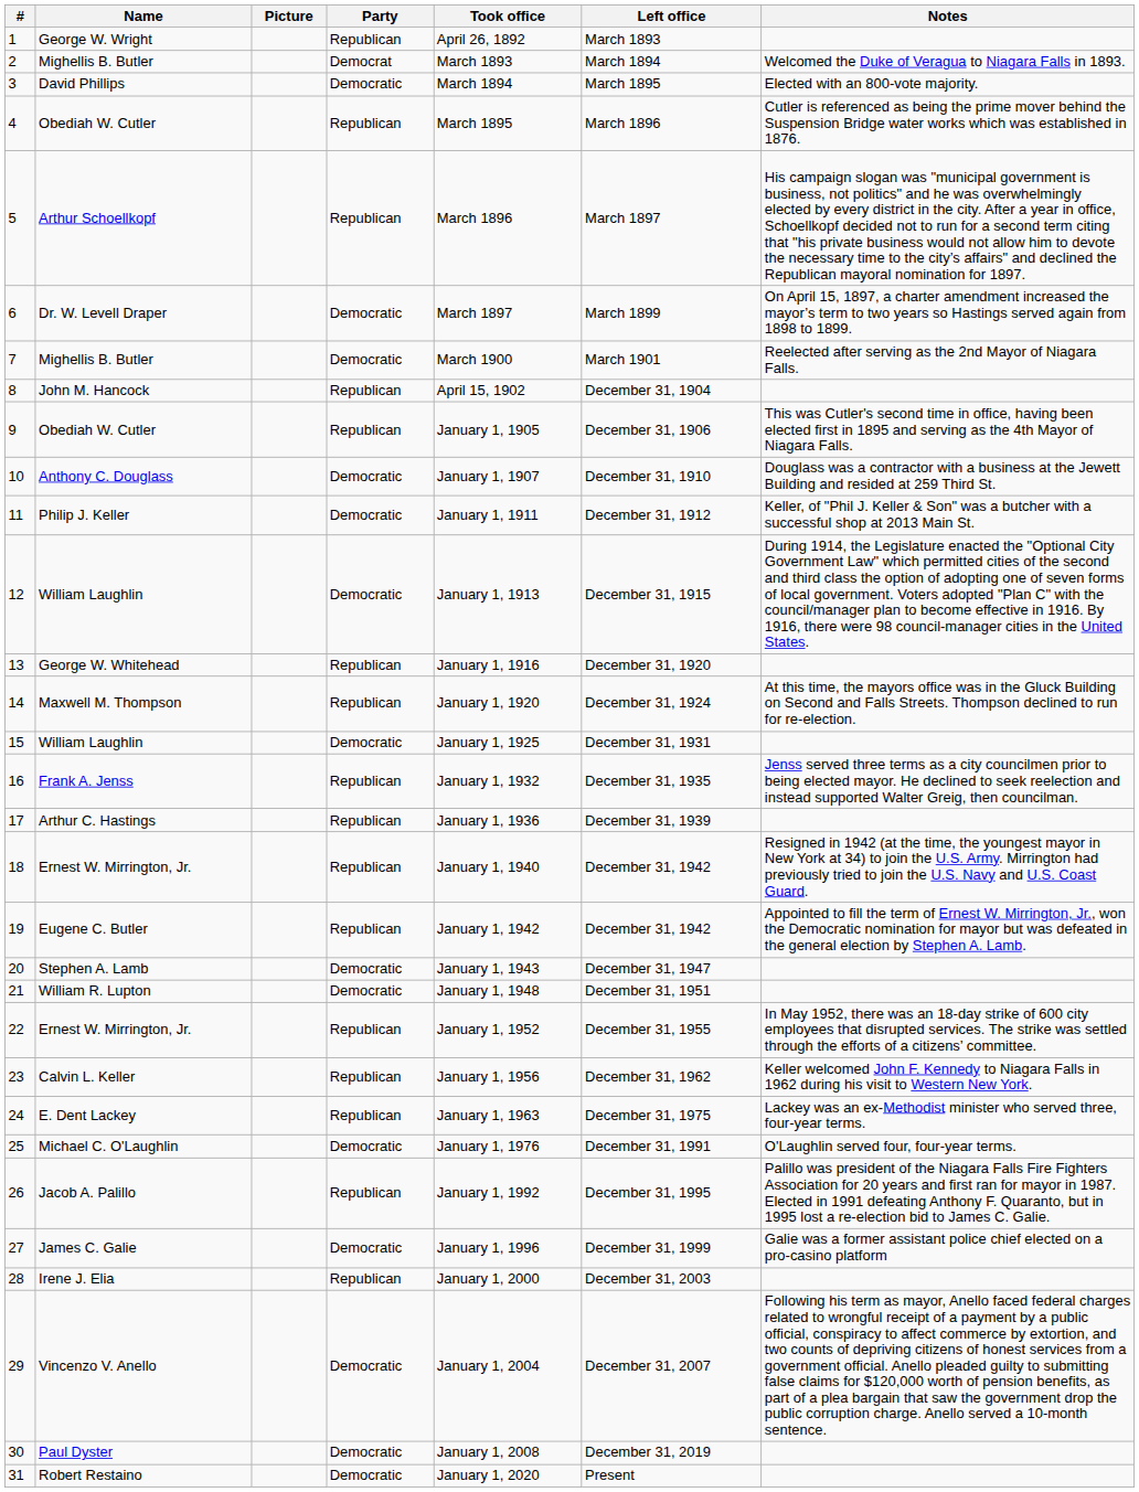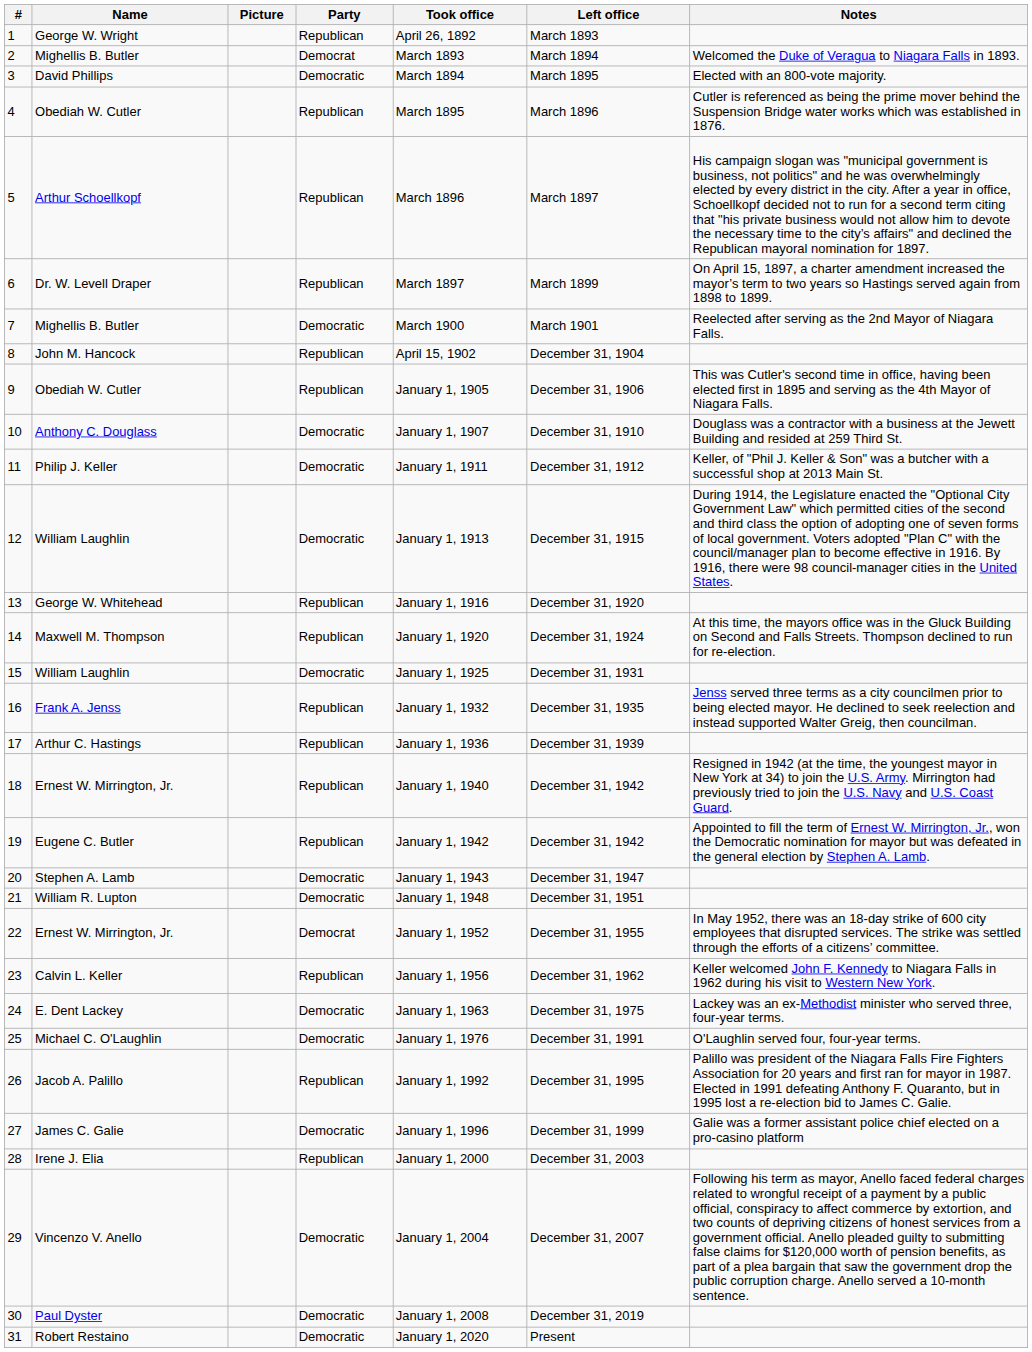6 | Party: Democratic -> Republican
22 | Party: Republican -> Democrat
24 | Party: Republican -> Democratic
